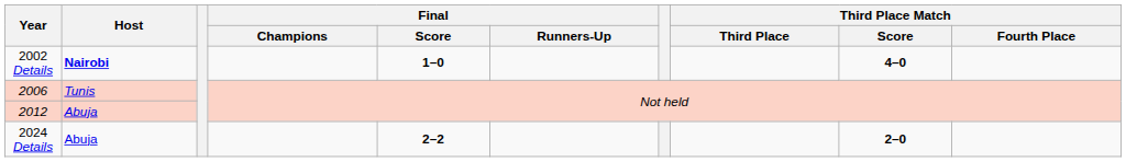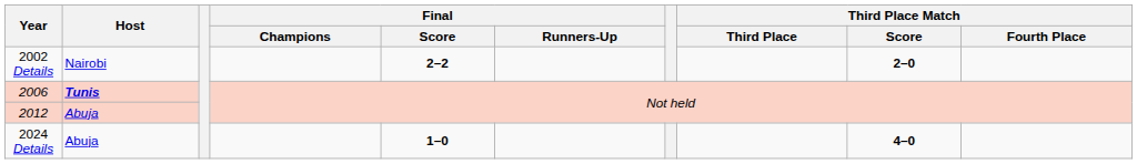2002 Details | Host: bold -> normal
2002 Details | Final / Score: 1–0 -> 2–2
2002 Details | Third Place Match / Score: 4–0 -> 2–0
2006 | Host: normal -> bold
2024 Details | Final / Score: 2–2 -> 1–0
2024 Details | Third Place Match / Score: 2–0 -> 4–0
